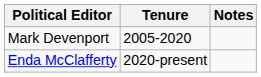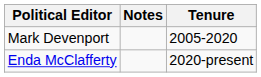columns swapped: Tenure <-> Notes
